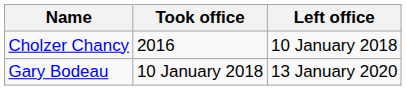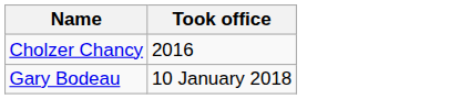- column: Left office | 10 January 2018 | 13 January 2020
